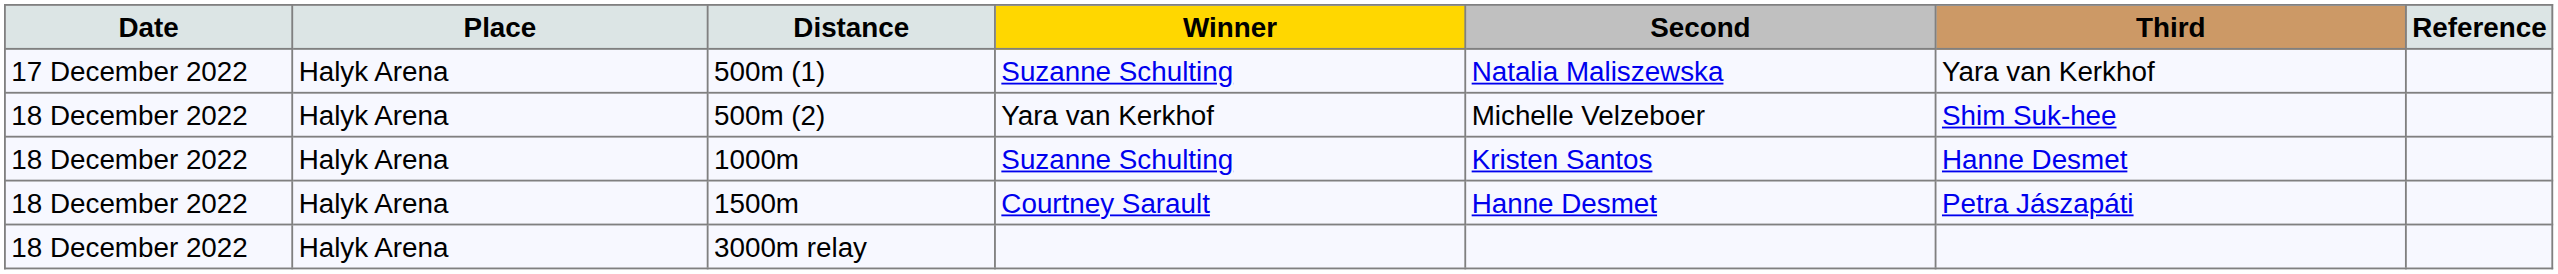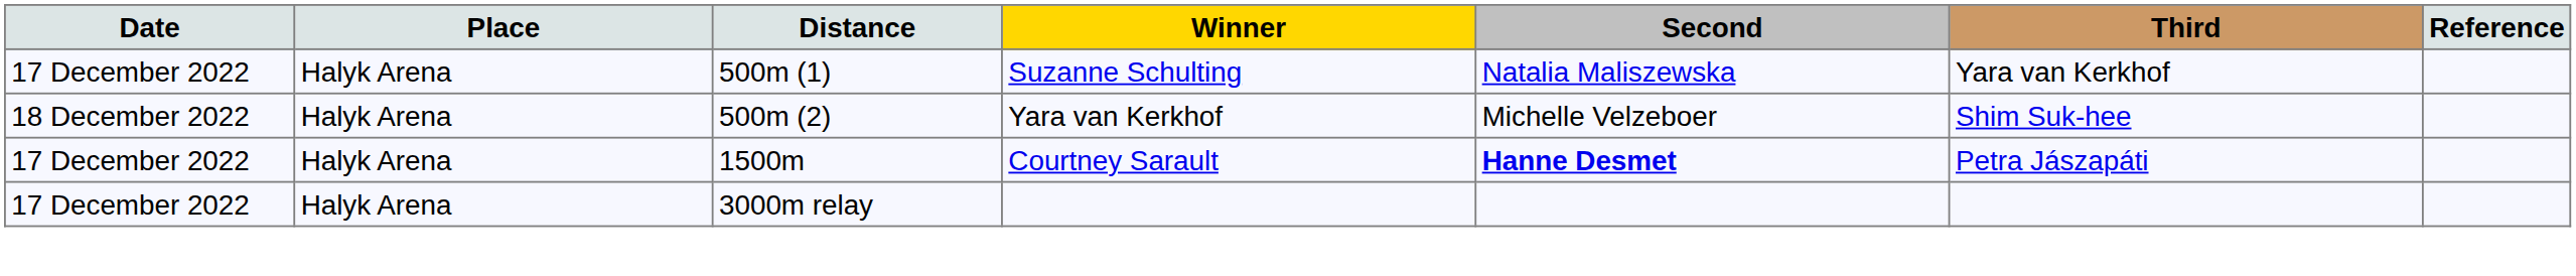- row: 18 December 2022 | Halyk Arena | 1000m | Suzanne Schulting | Kristen Santos | Hanne Desmet
1500m | Date: 18 December 2022 -> 17 December 2022
1500m | Second: normal -> bold
3000m relay | Date: 18 December 2022 -> 17 December 2022
